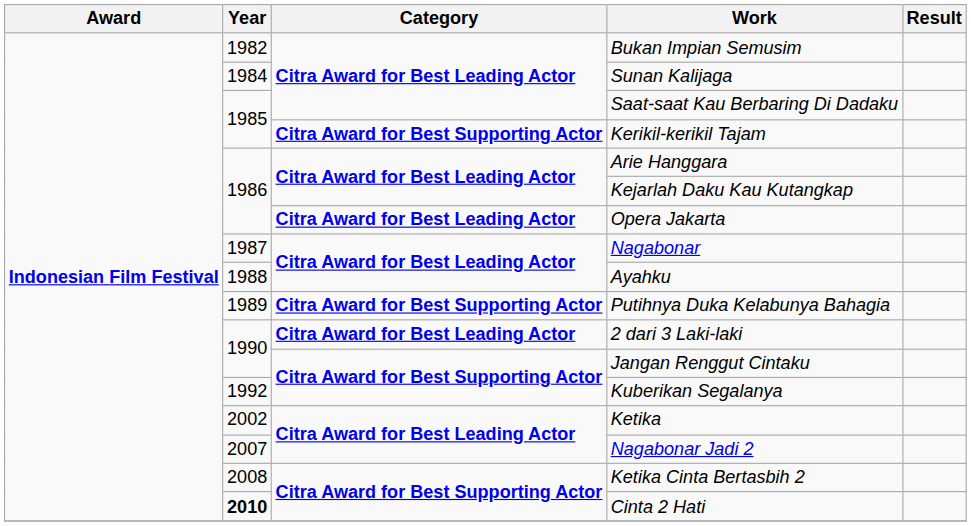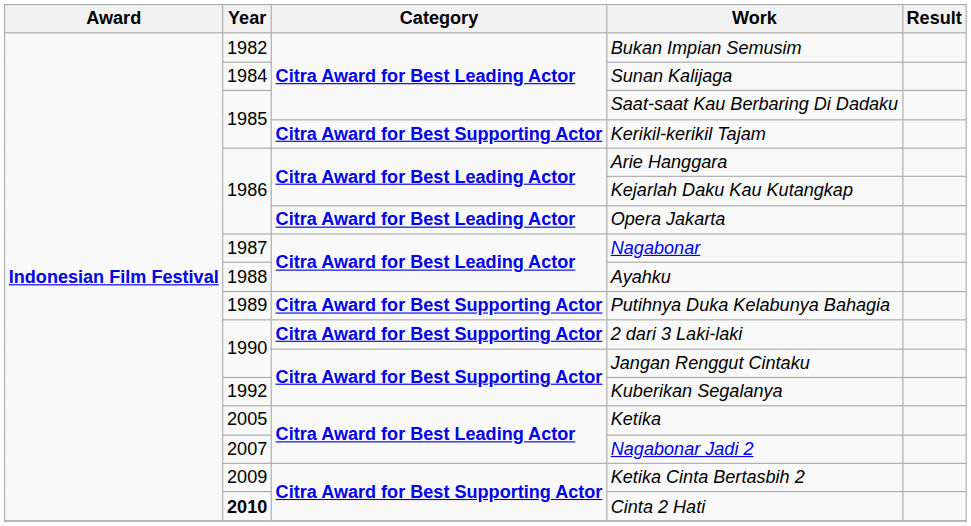2 dari 3 Laki-laki | Category: Citra Award for Best Leading Actor -> Citra Award for Best Supporting Actor
Ketika | Year: 2002 -> 2005
Ketika Cinta Bertasbih 2 | Year: 2008 -> 2009
